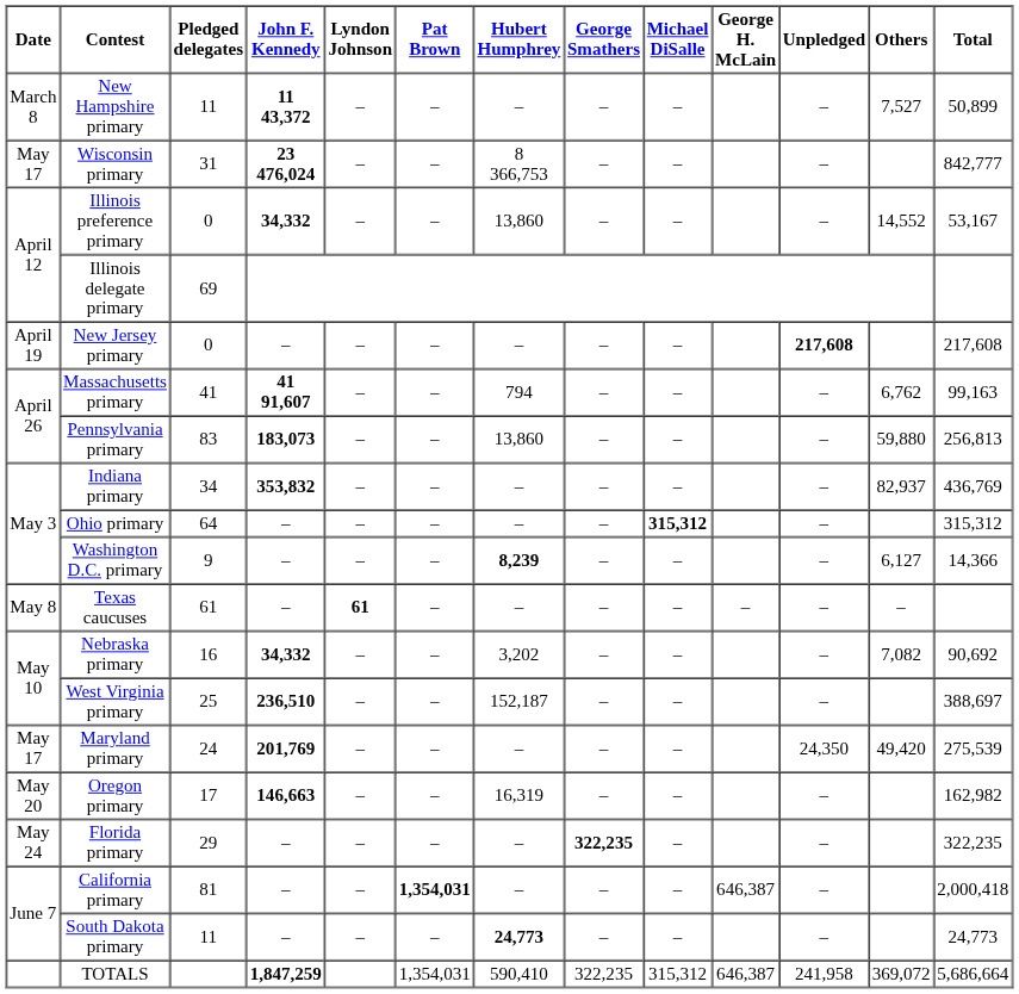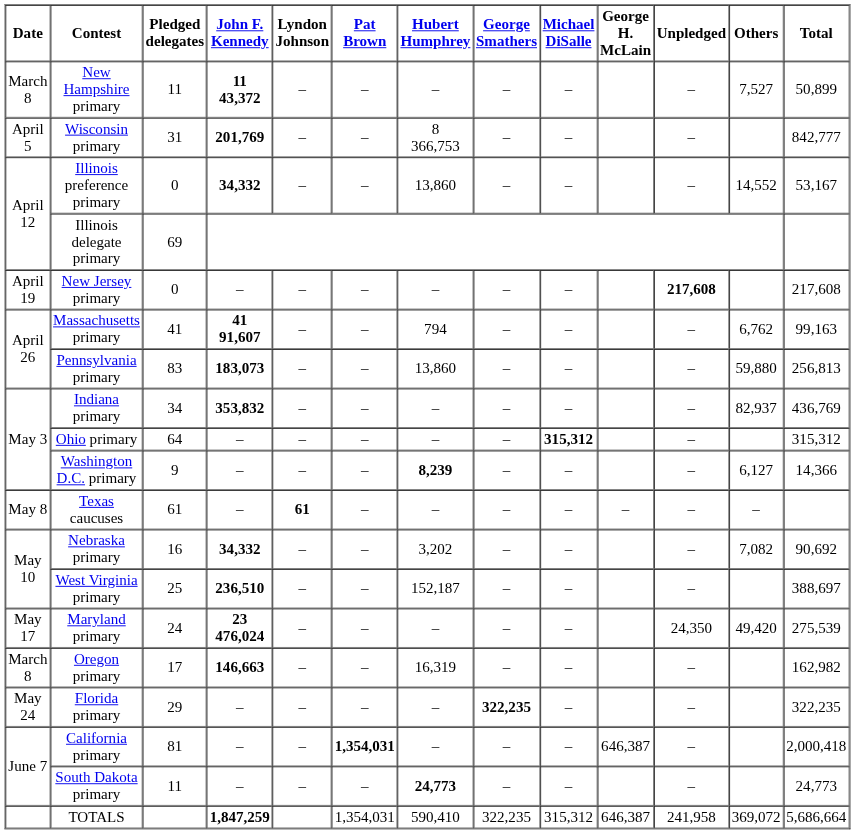Wisconsin primary | Date: May 17 -> April 5
Wisconsin primary | John F. Kennedy: 23 476,024 -> 201,769
Maryland primary | John F. Kennedy: 201,769 -> 23 476,024
Oregon primary | Date: May 20 -> March 8
